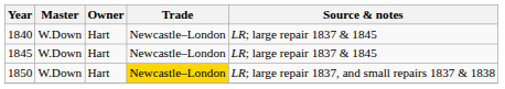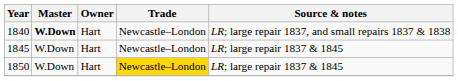1840 | Master: normal -> bold
1840 | Source & notes: LR; large repair 1837 & 1845 -> LR; large repair 1837, and small repairs 1837 & 1838
1850 | Source & notes: LR; large repair 1837, and small repairs 1837 & 1838 -> LR; large repair 1837 & 1845
